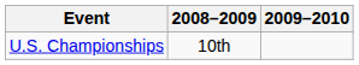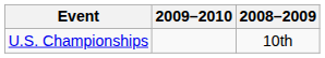columns swapped: 2008–2009 <-> 2009–2010
